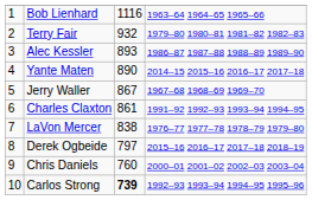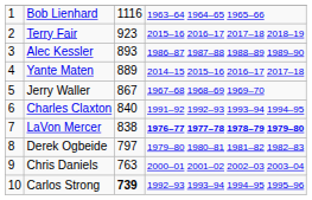Terry Fair | column 3: 932 -> 923
Terry Fair | column 4: 1979–80 1980–81 1981–82 1982–83 -> 2015–16 2016–17 2017–18 2018–19
Yante Maten | column 3: 890 -> 889
Charles Claxton | column 3: 861 -> 840
LaVon Mercer | column 4: normal -> bold
Derek Ogbeide | column 4: 2015–16 2016–17 2017–18 2018–19 -> 1979–80 1980–81 1981–82 1982–83
Chris Daniels | column 3: 760 -> 763
